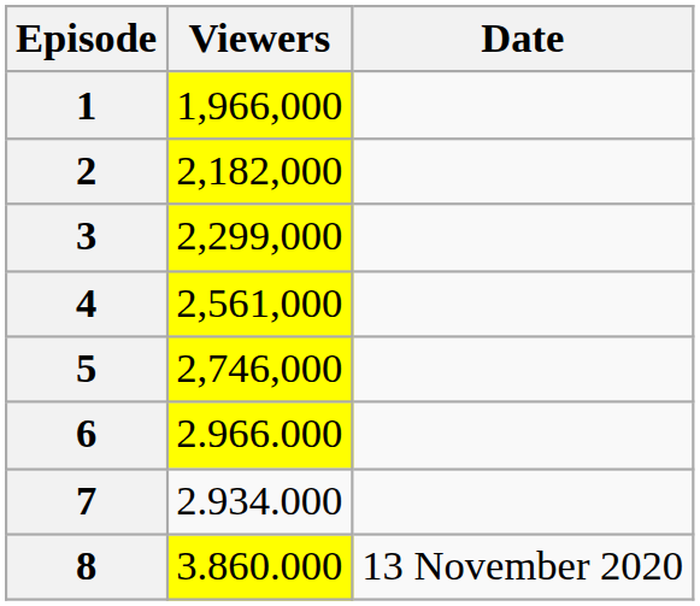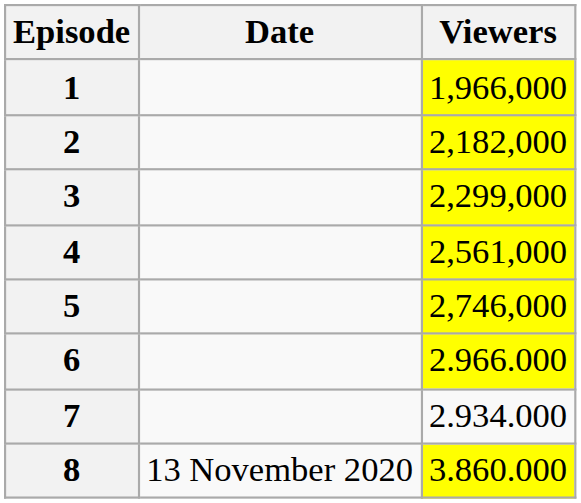columns swapped: Date <-> Viewers
